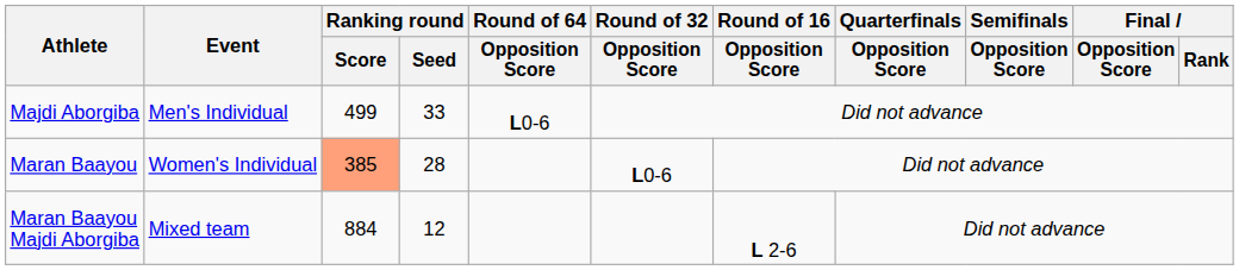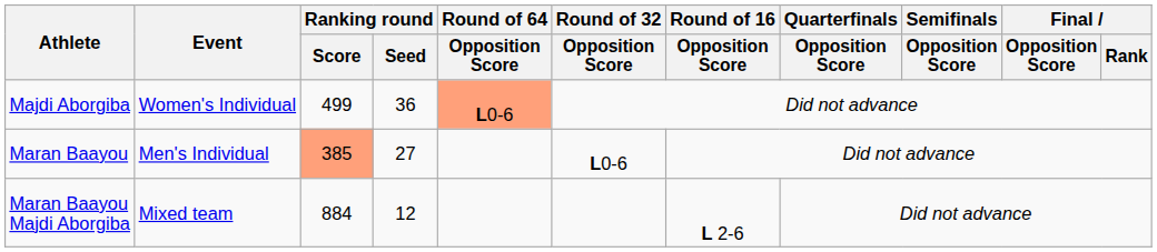Majdi Aborgiba | Event: Men's Individual -> Women's Individual
Majdi Aborgiba | Ranking round / Seed: 33 -> 36
Majdi Aborgiba | Round of 64 / Opposition Score: no background -> lightsalmon background
Maran Baayou | Event: Women's Individual -> Men's Individual
Maran Baayou | Ranking round / Seed: 28 -> 27
